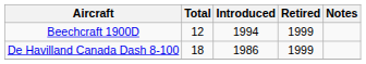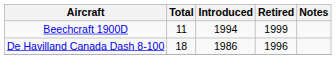Beechcraft 1900D | Total: 12 -> 11
De Havilland Canada Dash 8-100 | Retired: 1999 -> 1996
